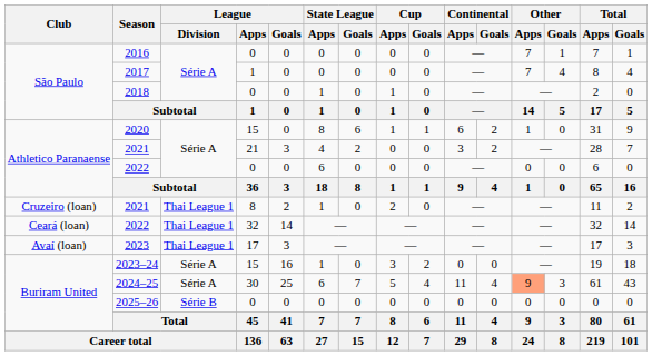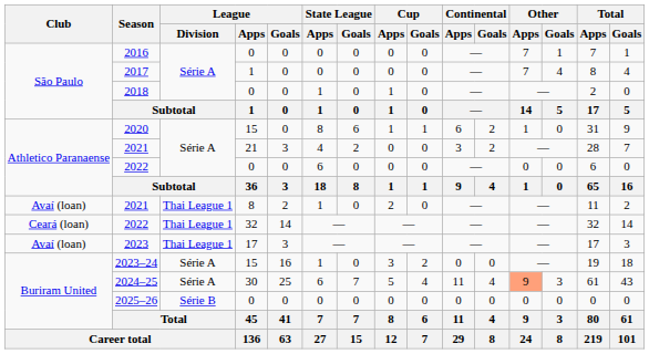2021 / 8 | Club: Cruzeiro (loan) -> Avaí (loan)
